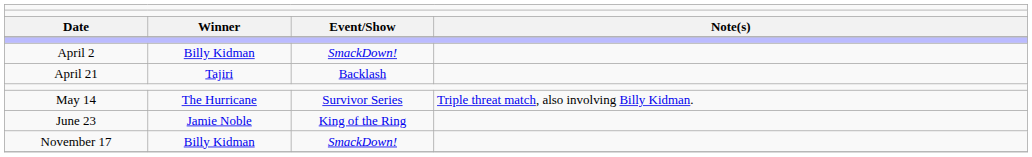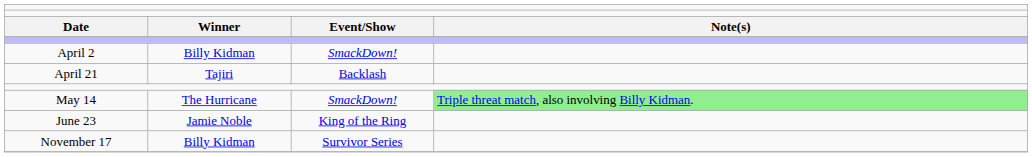May 14 | column 3: Survivor Series -> SmackDown!
May 14 | column 4: no background -> lightgreen background
November 17 | column 3: SmackDown! -> Survivor Series
